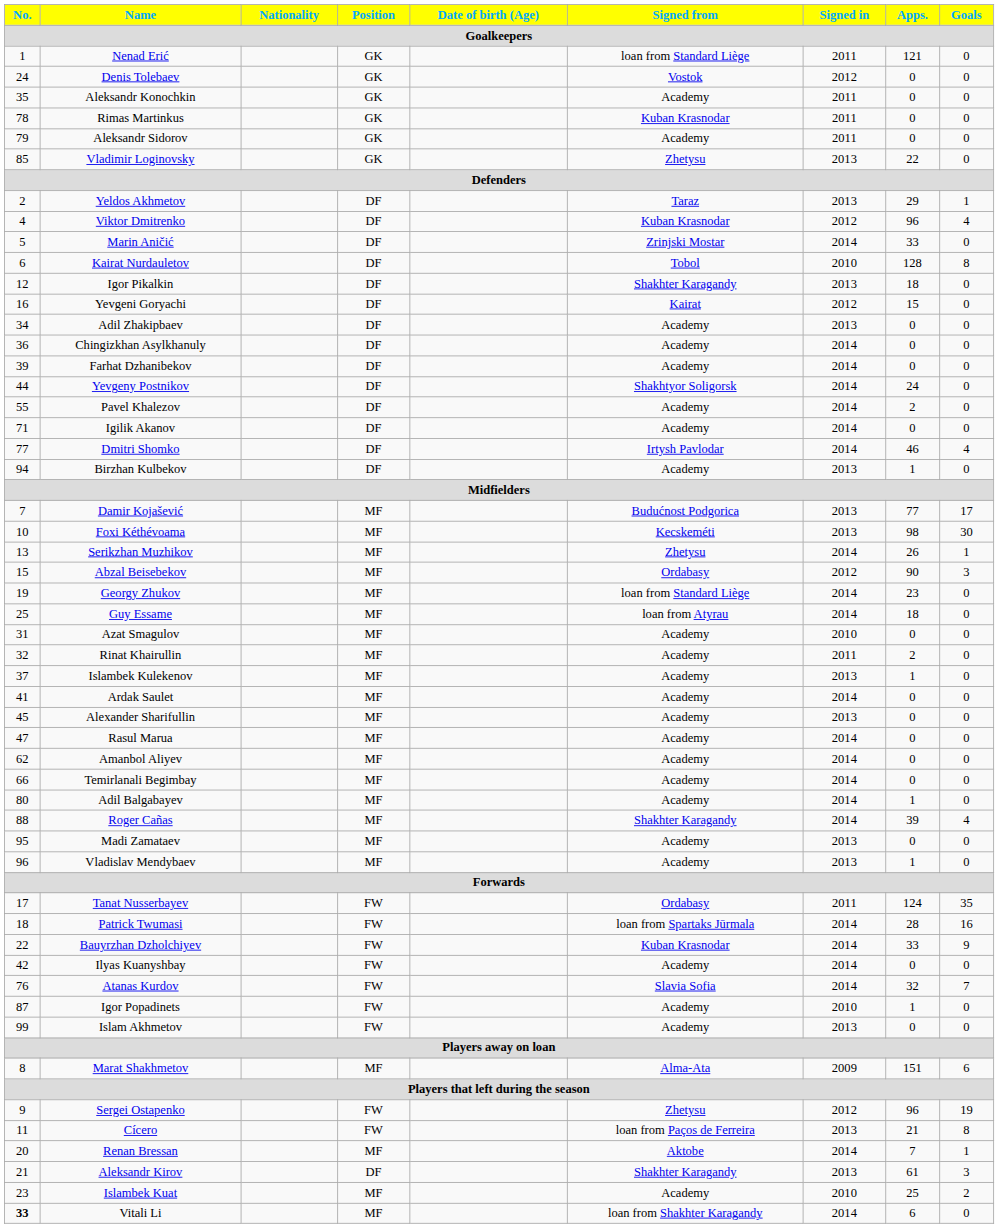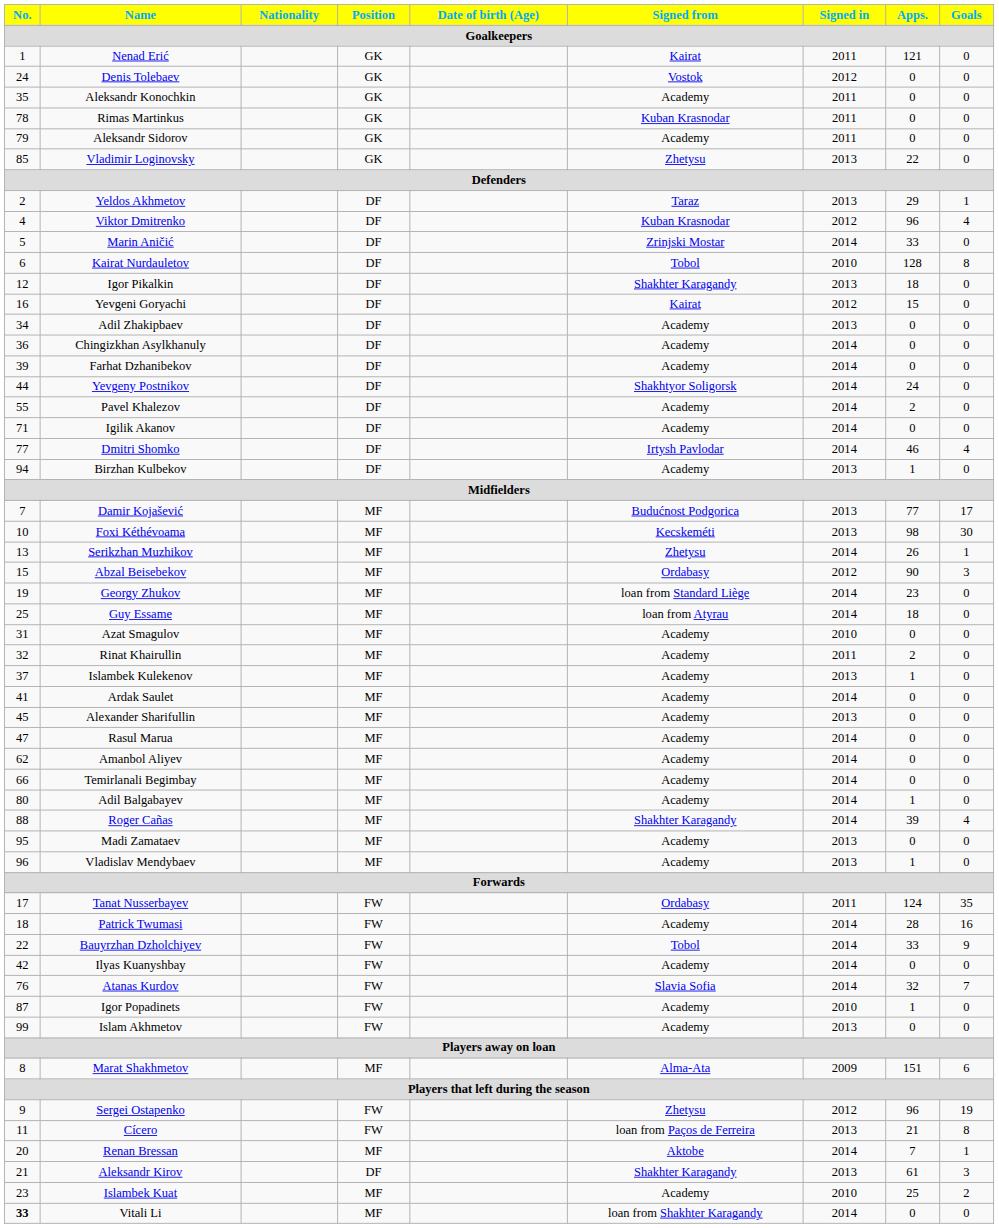Nenad Erić | Signed from: loan from Standard Liège -> Kairat
Patrick Twumasi | Signed from: loan from Spartaks Jūrmala -> Academy
Bauyrzhan Dzholchiyev | Signed from: Kuban Krasnodar -> Tobol
Vitali Li | Apps.: 6 -> 0
